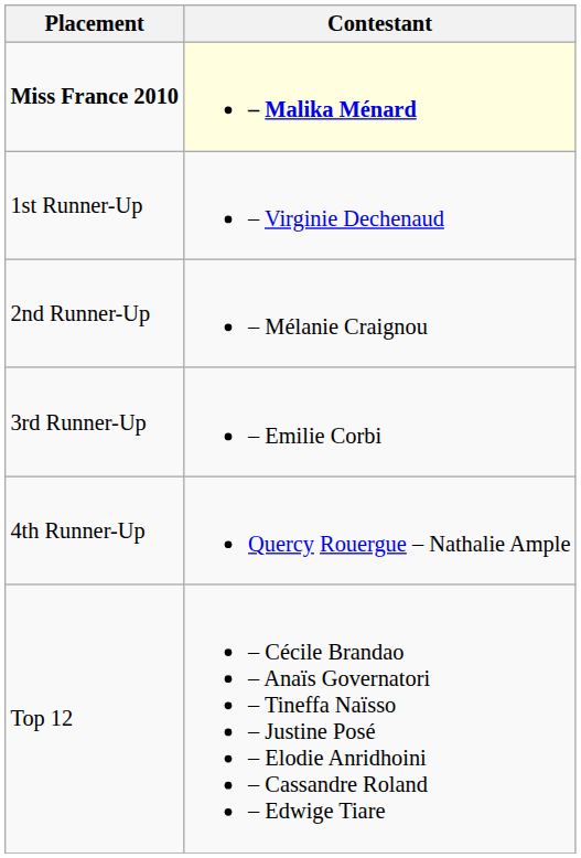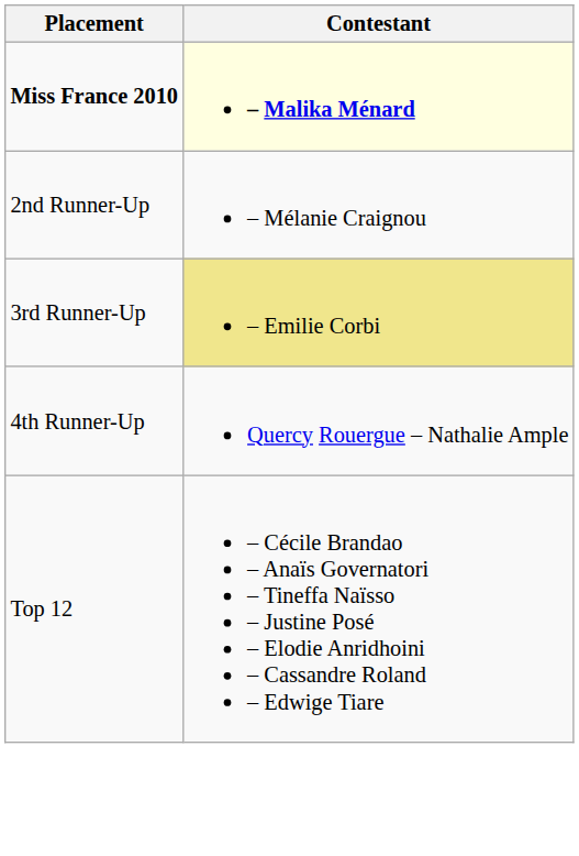- row: 1st Runner-Up | – Virginie Dechenaud
3rd Runner-Up | Contestant: no background -> khaki background
